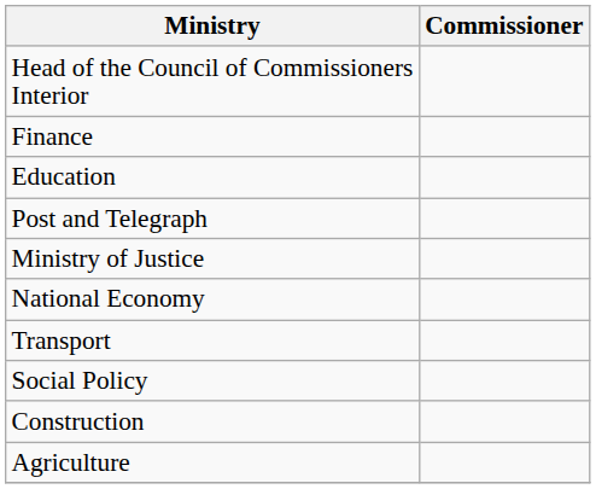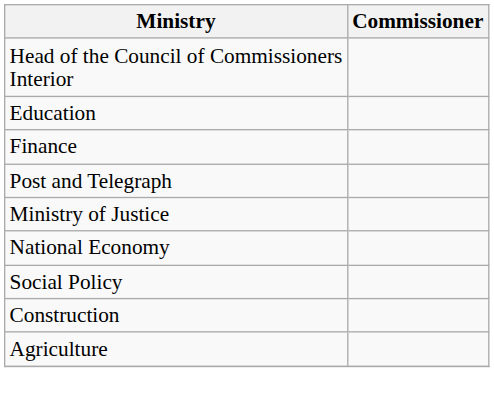rows swapped: Education <-> Finance
- row: Transport
